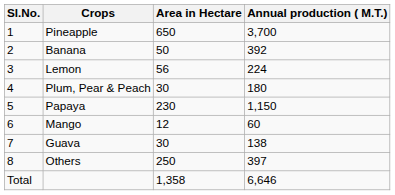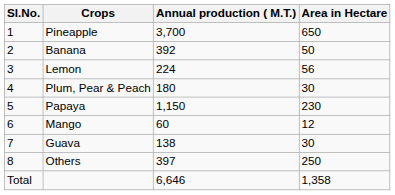columns swapped: Area in Hectare <-> Annual production ( M.T.)
